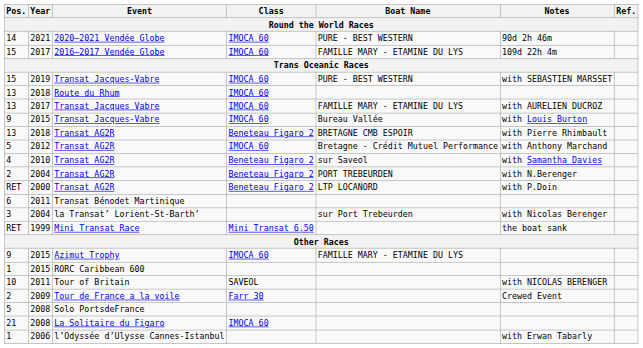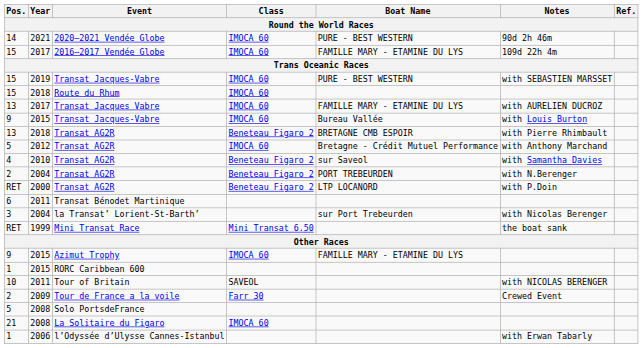Route du Rhum | Pos.: 13 -> 15
